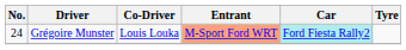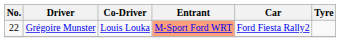Grégoire Munster | No.: 24 -> 22
Grégoire Munster | Car: paleturquoise background -> no background
